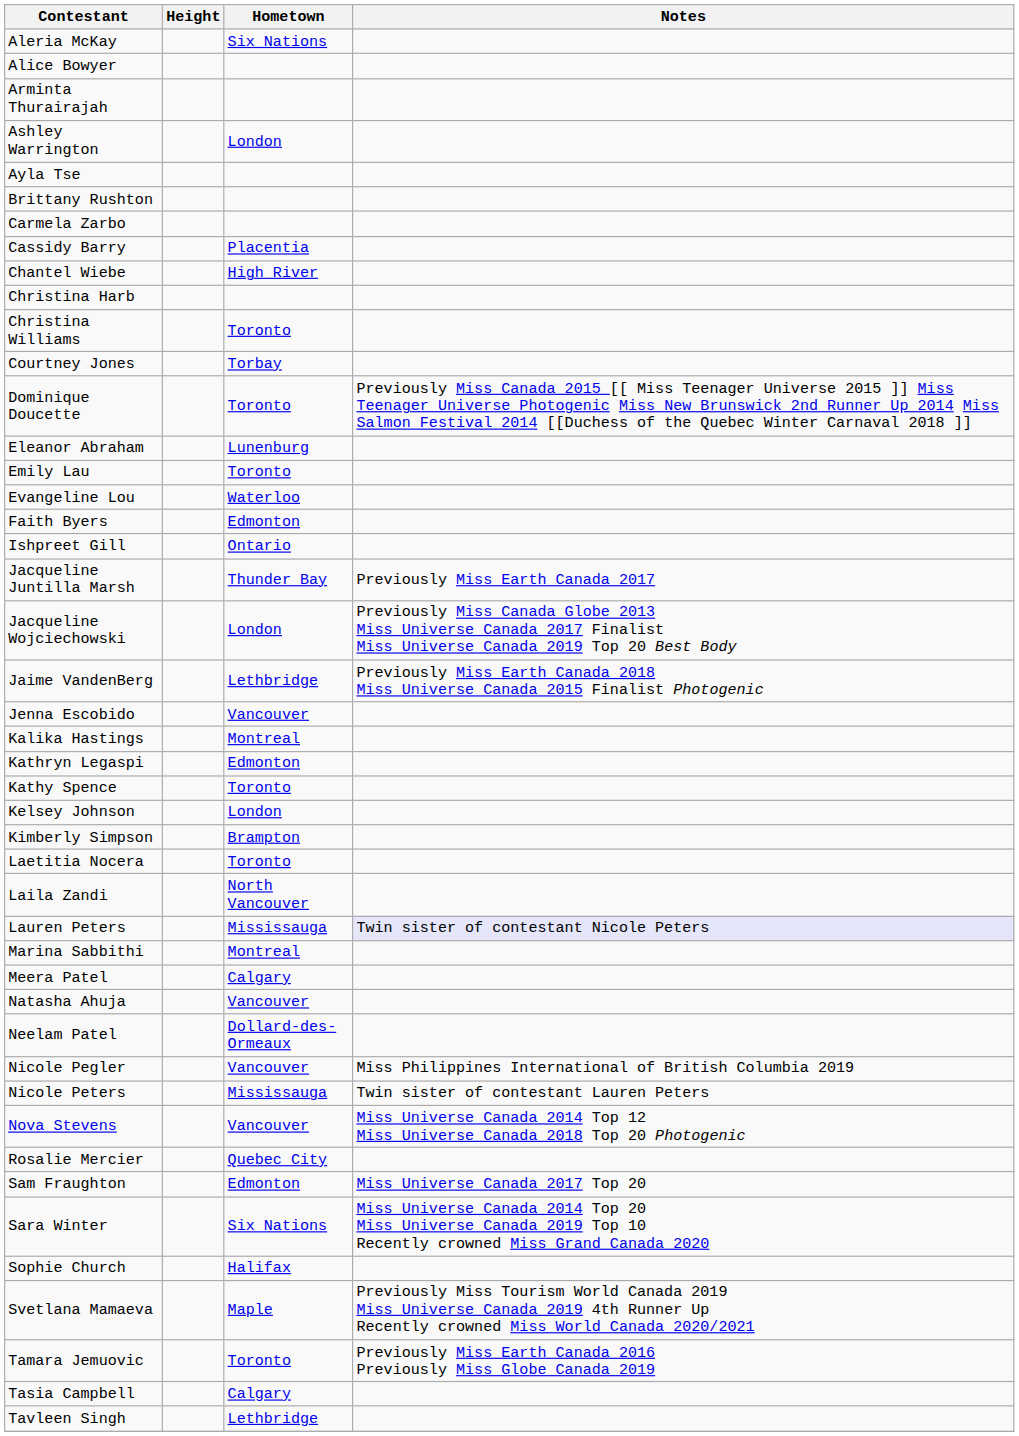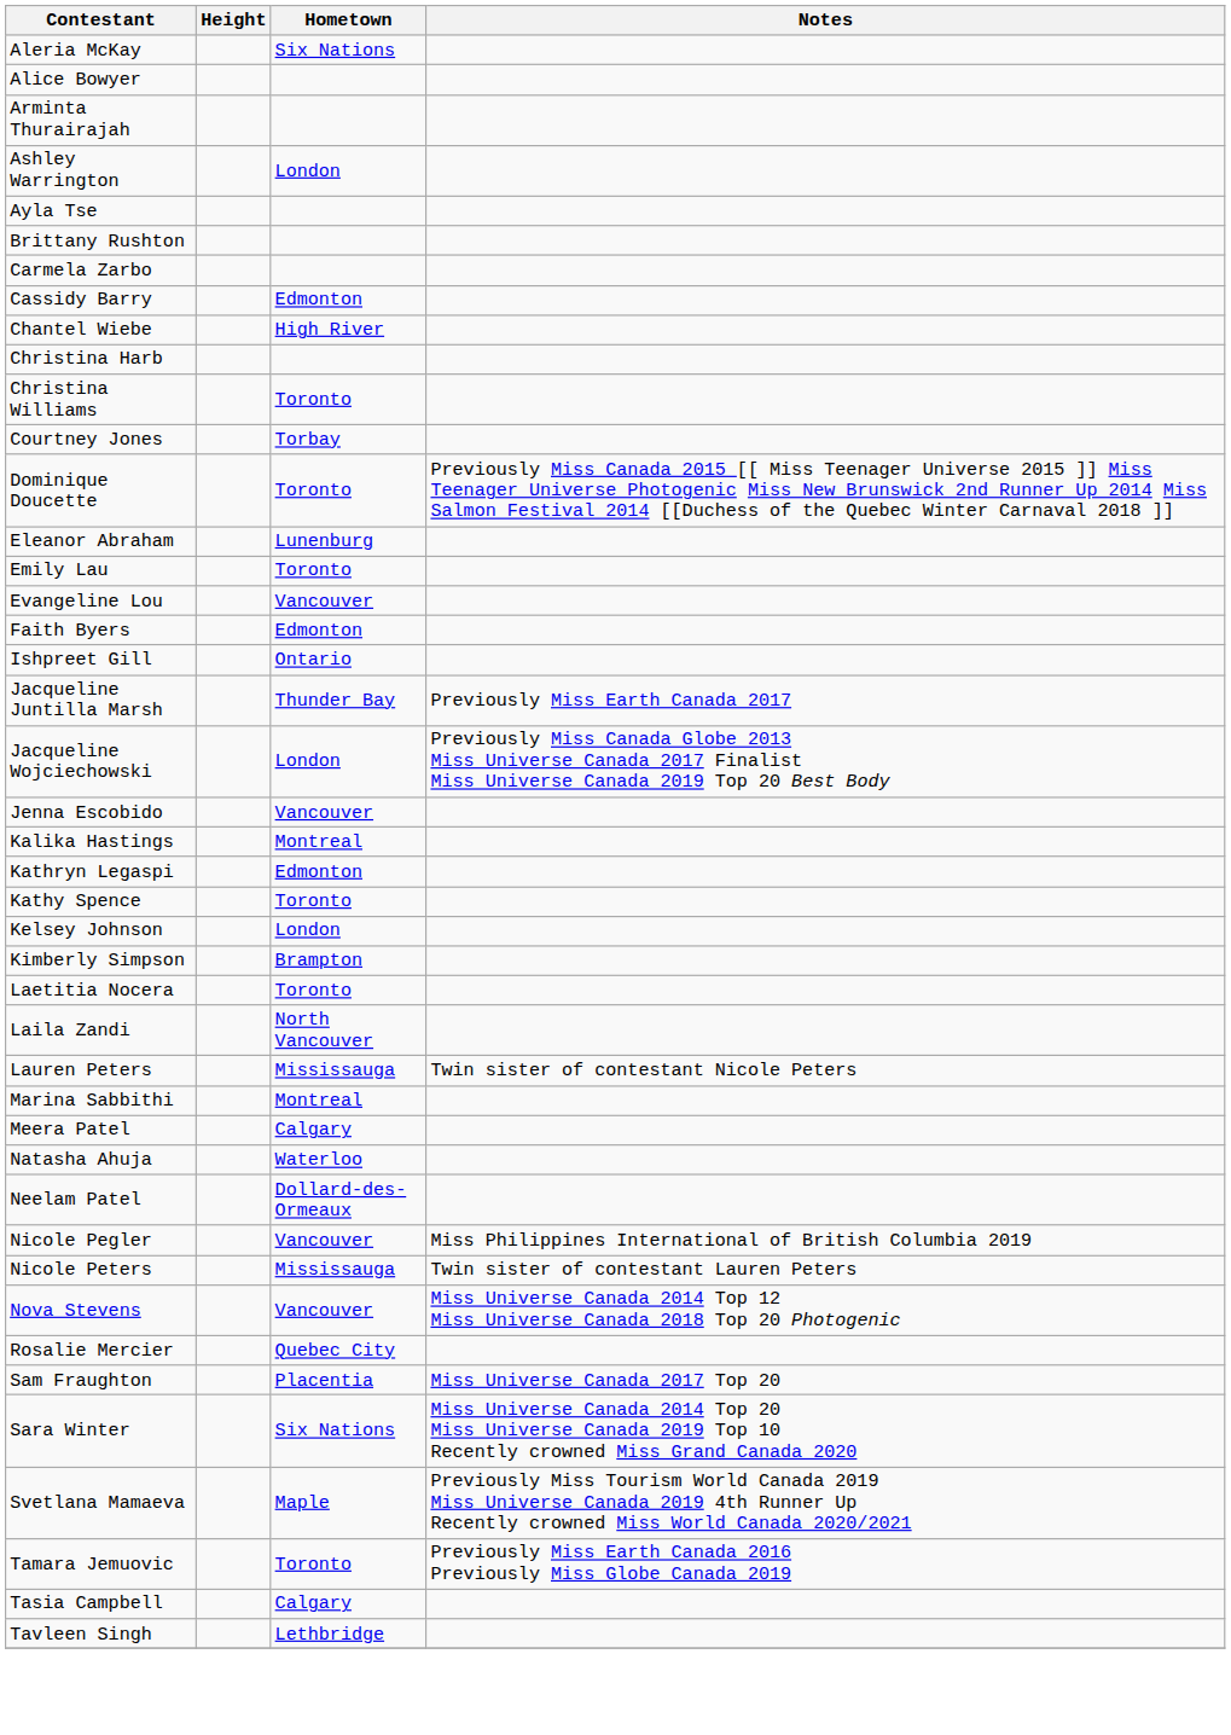Cassidy Barry | Hometown: Placentia -> Edmonton
Evangeline Lou | Hometown: Waterloo -> Vancouver
- row: Jaime VandenBerg | Lethbridge | Previously Miss Earth Canada 2018 Miss Universe Canada 2015 Finalist Photogenic
Lauren Peters | Notes: lavender background -> no background
Natasha Ahuja | Hometown: Vancouver -> Waterloo
Sam Fraughton | Hometown: Edmonton -> Placentia
- row: Sophie Church | Halifax
